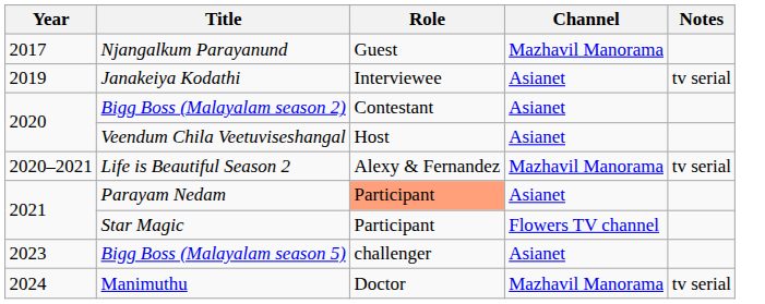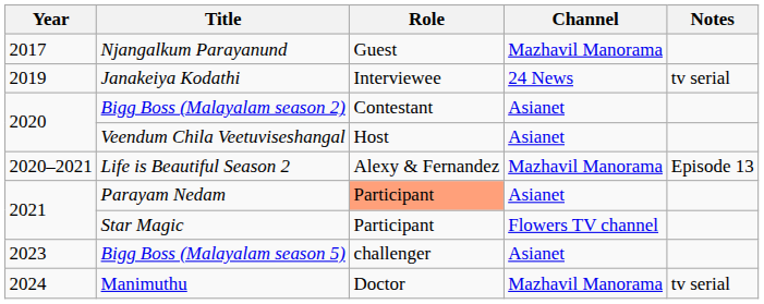Janakeiya Kodathi | Channel: Asianet -> 24 News
Life is Beautiful Season 2 | Notes: tv serial -> Episode 13
